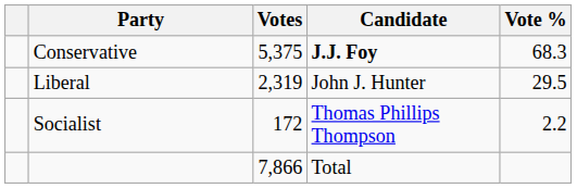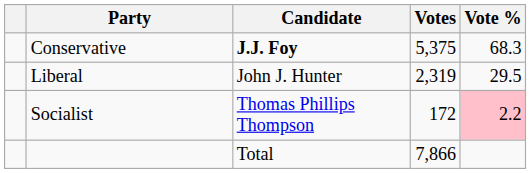columns swapped: Candidate <-> Votes
Socialist | Vote %: no background -> pink background
